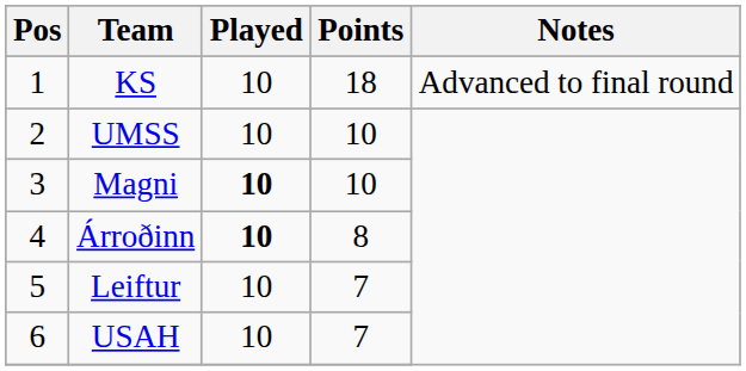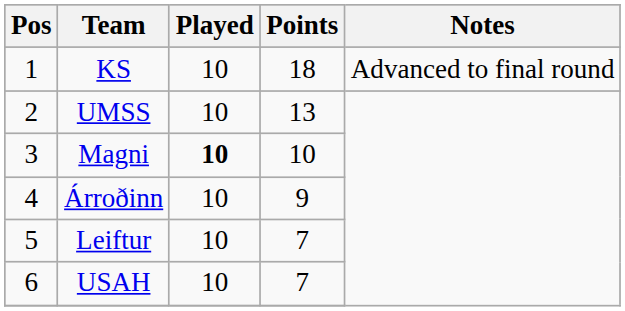UMSS | Points: 10 -> 13
Árroðinn | Played: bold -> normal
Árroðinn | Points: 8 -> 9
